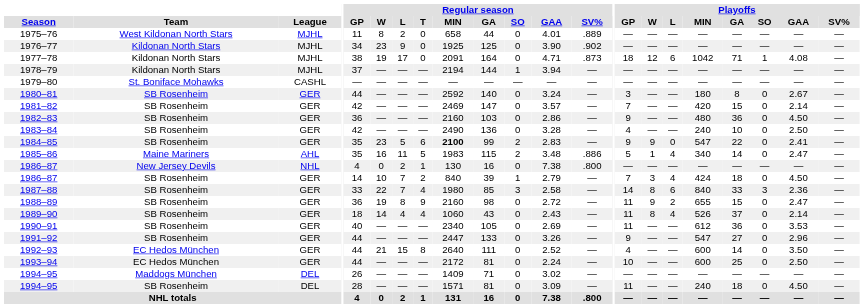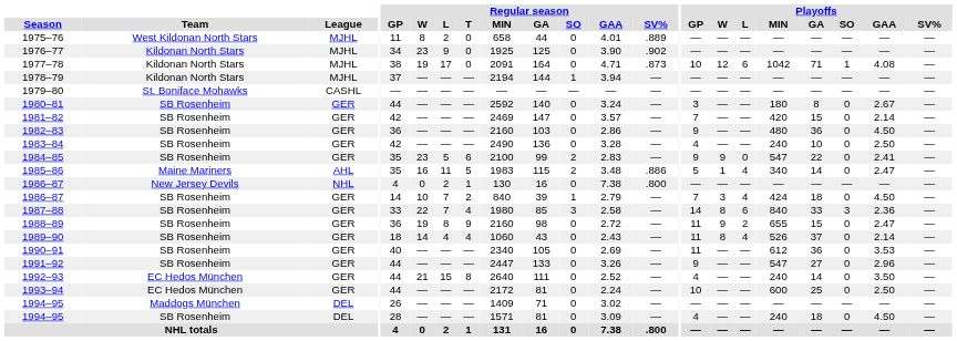1977–78 | Playoffs / GP: 18 -> 10
1984–85 | Regular season / MIN: bold -> normal
1992–93 | Playoffs / MIN: 600 -> 240
1994–95 / SB Rosenheim | Playoffs / GP: 11 -> 4
